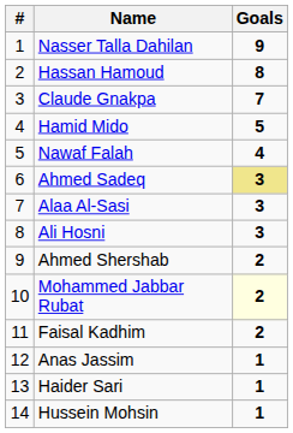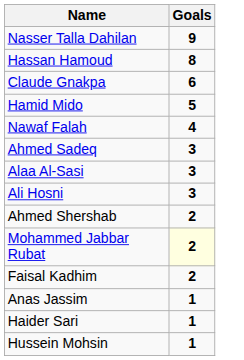- column: # | 1 | 2 | 3 | 4 | 5 | 6 | 7 | 8 | 9 | 10 | 11 | 12 | 13 | 14
Claude Gnakpa | Goals: 7 -> 6
Ahmed Sadeq | Goals: khaki background -> no background
